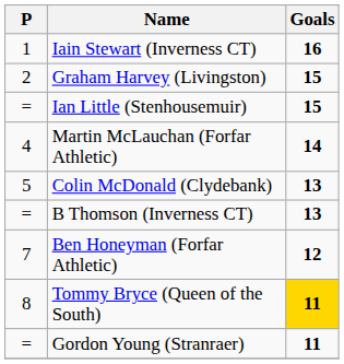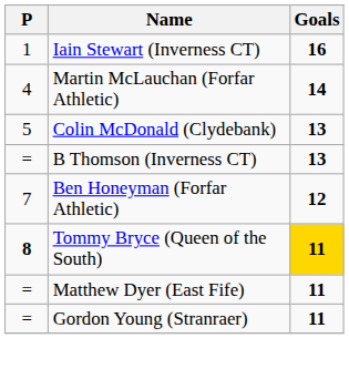- row: 2 | Graham Harvey (Livingston) | 15
- row: = | Ian Little (Stenhousemuir) | 15
Tommy Bryce (Queen of the South) | P: normal -> bold
+ row: = | Matthew Dyer (East Fife) | 11
